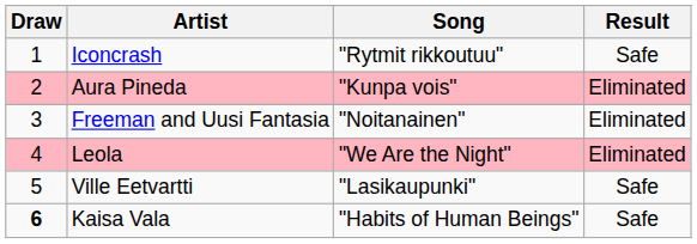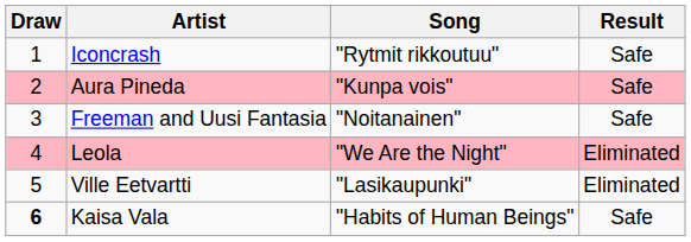Aura Pineda | Result: Eliminated -> Safe
Freeman and Uusi Fantasia | Result: Eliminated -> Safe
Ville Eetvartti | Result: Safe -> Eliminated
